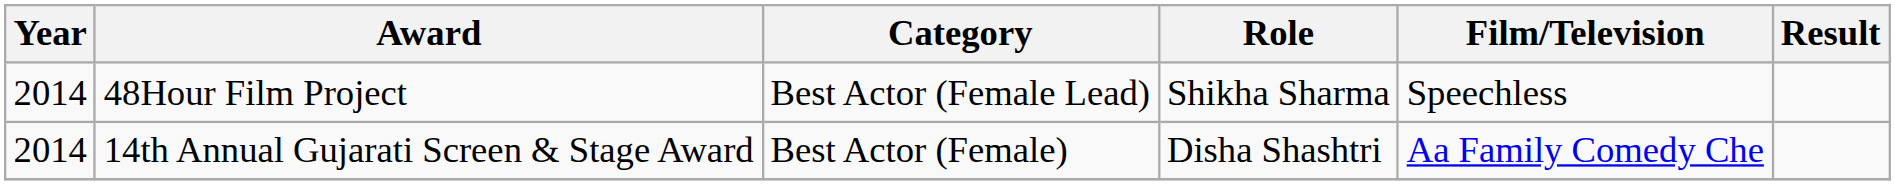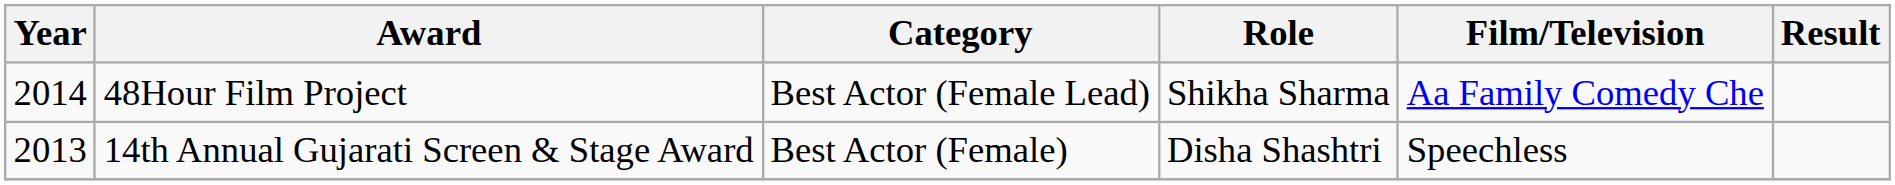48Hour Film Project | Film/Television: Speechless -> Aa Family Comedy Che
14th Annual Gujarati Screen & Stage Award | Year: 2014 -> 2013
14th Annual Gujarati Screen & Stage Award | Film/Television: Aa Family Comedy Che -> Speechless
